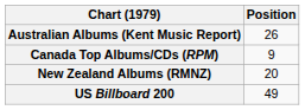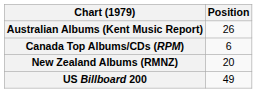Canada Top Albums/CDs (RPM) | Position: 9 -> 6
